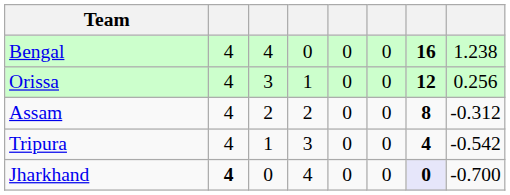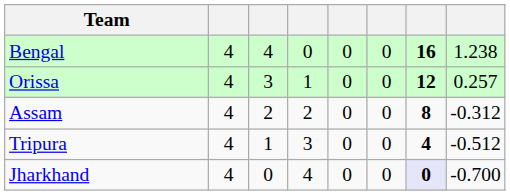Orissa | column 8: 0.256 -> 0.257
Tripura | column 8: -0.542 -> -0.512
Jharkhand | column 2: bold -> normal
